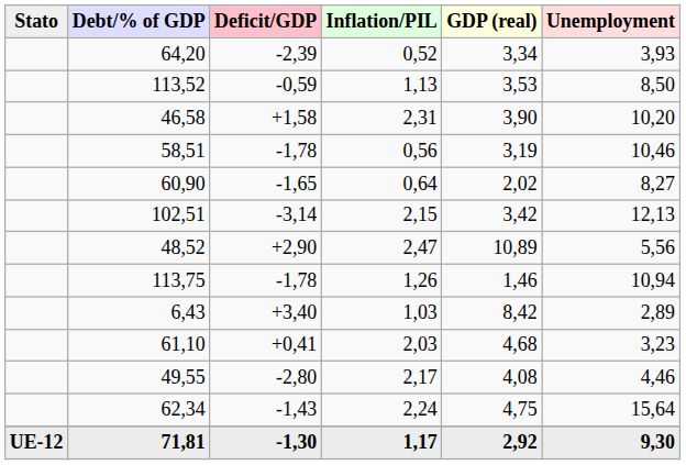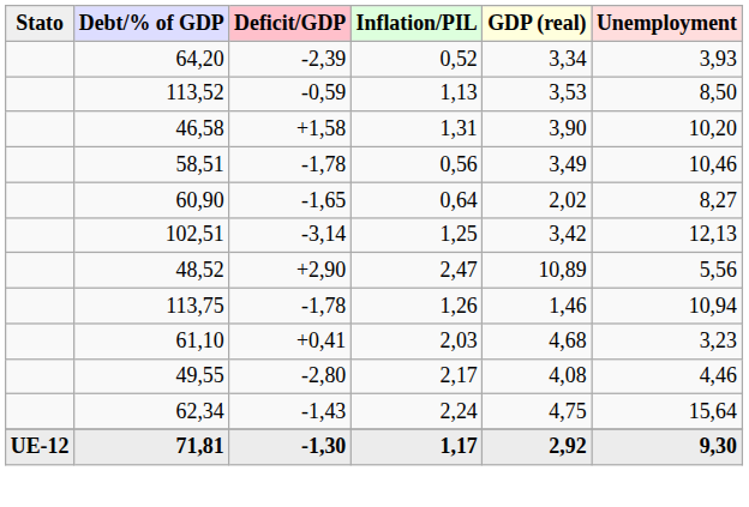46,58 | Inflation/PIL: 2,31 -> 1,31
58,51 | GDP (real): 3,19 -> 3,49
102,51 | Inflation/PIL: 2,15 -> 1,25
- row: 6,43 | +3,40 | 1,03 | 8,42 | 2,89
